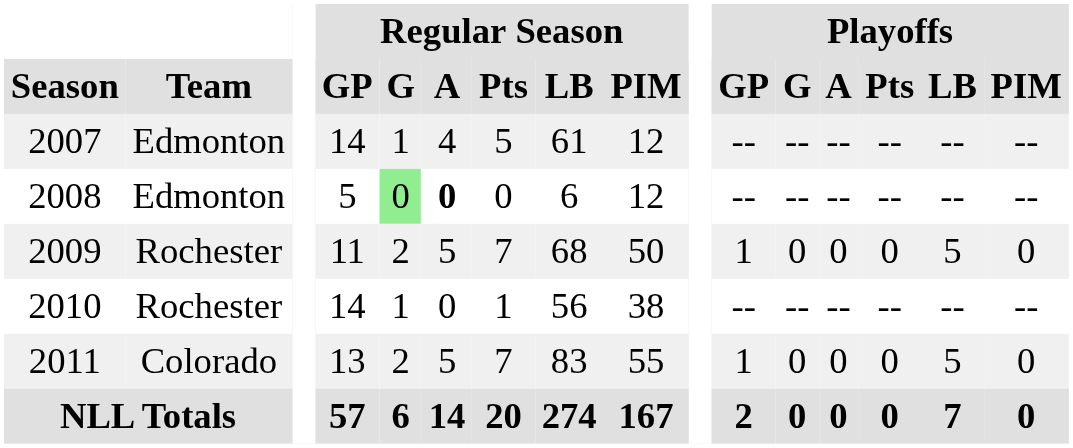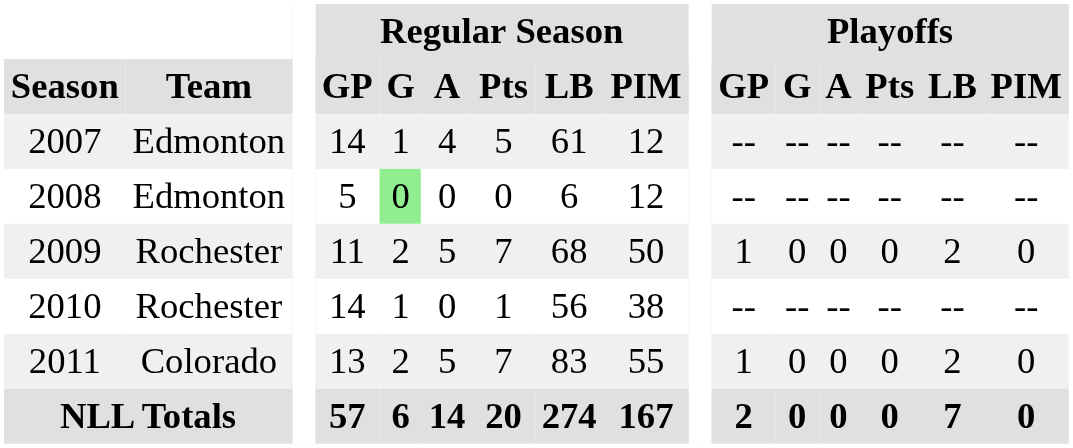2008 | Regular Season / A: bold -> normal
2009 | Playoffs / LB: 5 -> 2
2011 | Playoffs / LB: 5 -> 2
